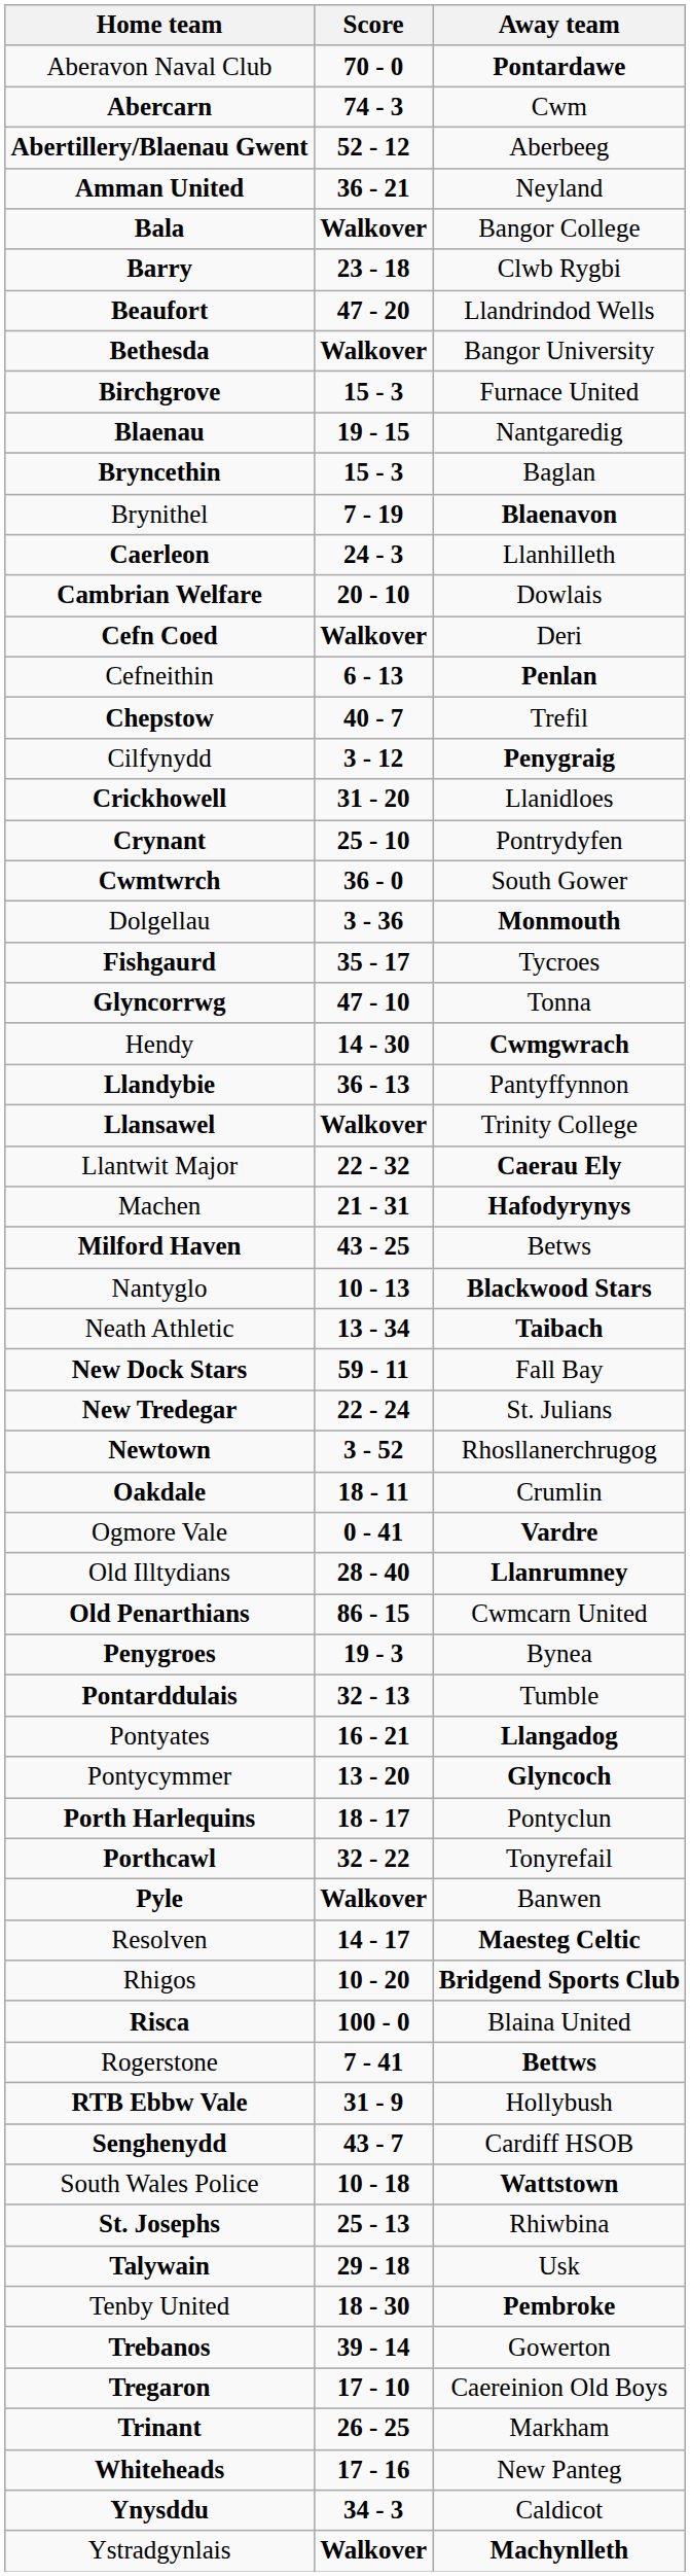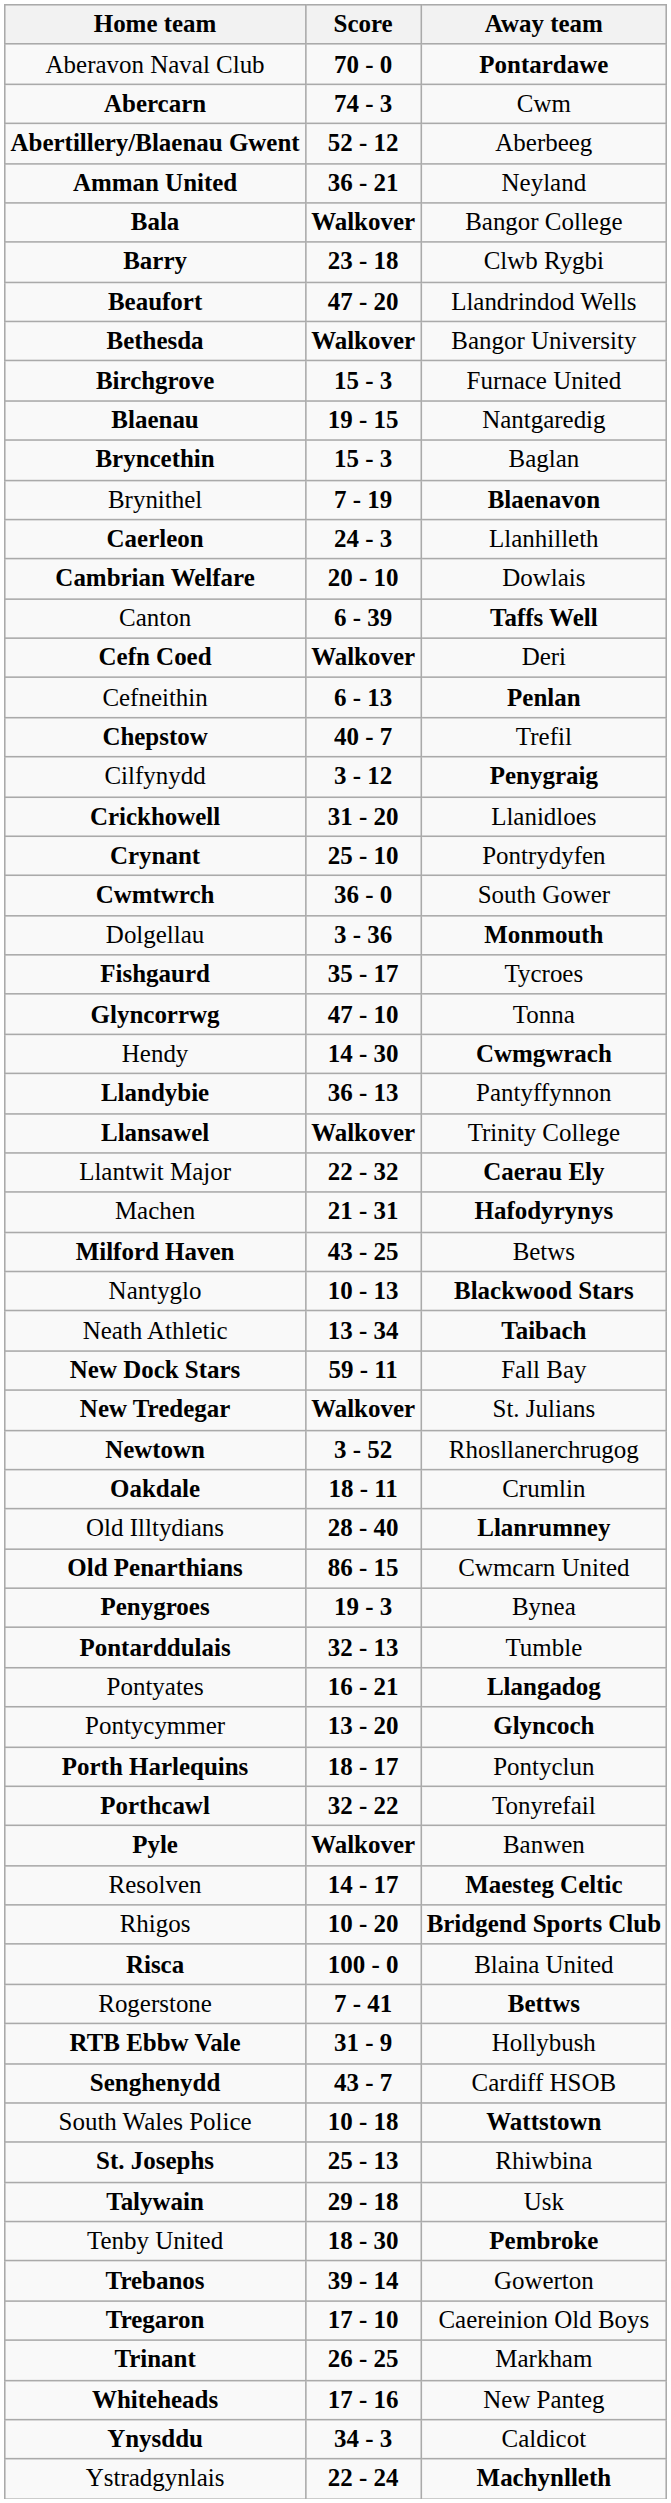+ row: Canton | 6 - 39 | Taffs Well
New Tredegar | Score: 22 - 24 -> Walkover
- row: Ogmore Vale | 0 - 41 | Vardre
Ystradgynlais | Score: Walkover -> 22 - 24
